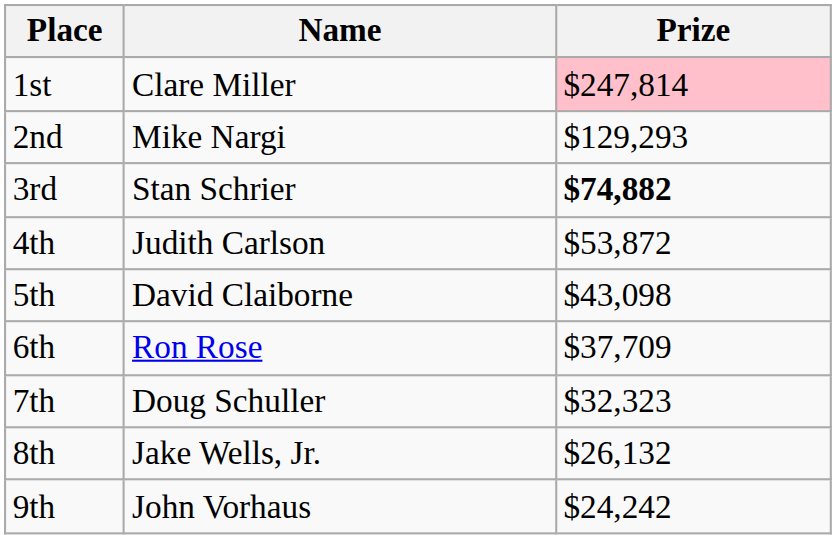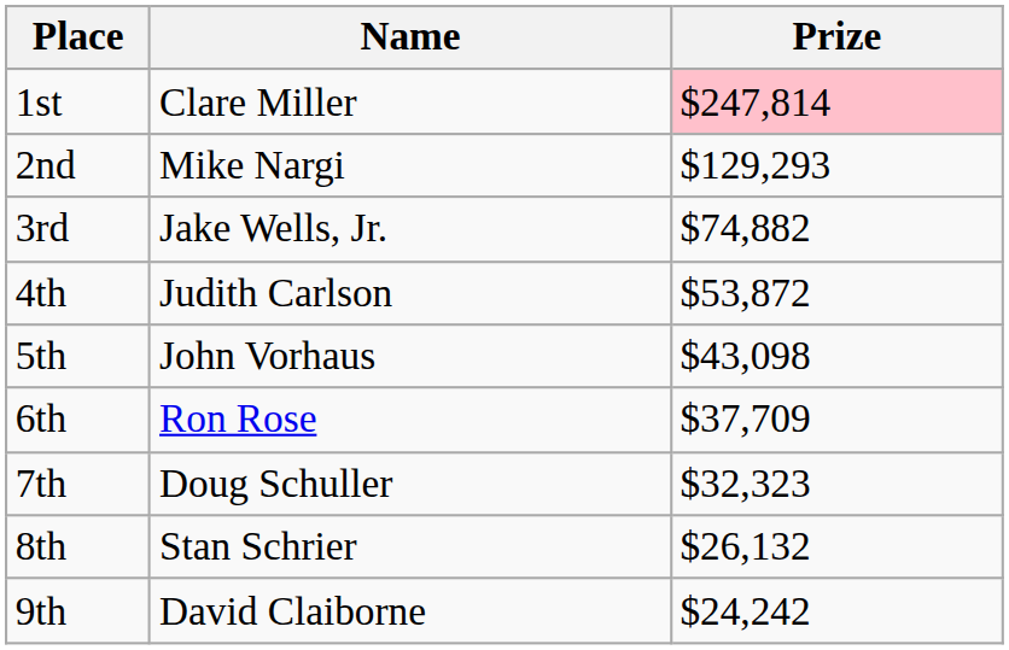3rd | Name: Stan Schrier -> Jake Wells, Jr.
3rd | Prize: bold -> normal
5th | Name: David Claiborne -> John Vorhaus
8th | Name: Jake Wells, Jr. -> Stan Schrier
9th | Name: John Vorhaus -> David Claiborne
